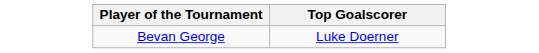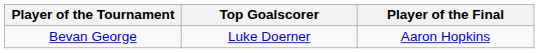+ column: Player of the Final | Aaron Hopkins
